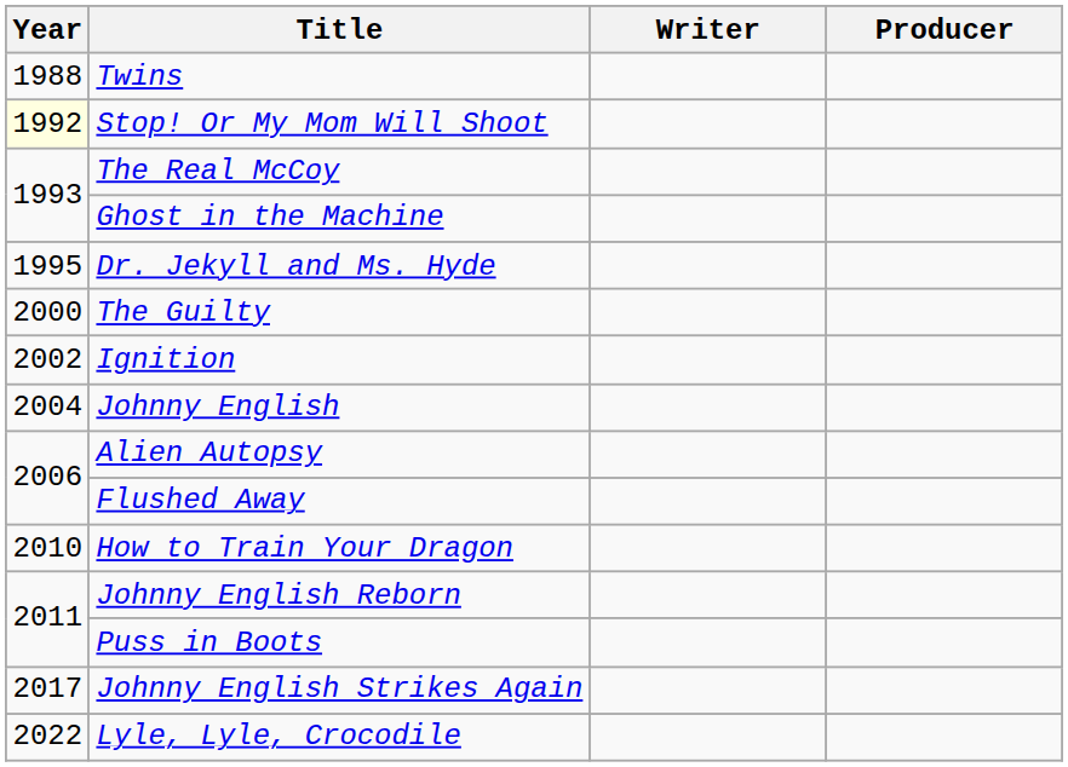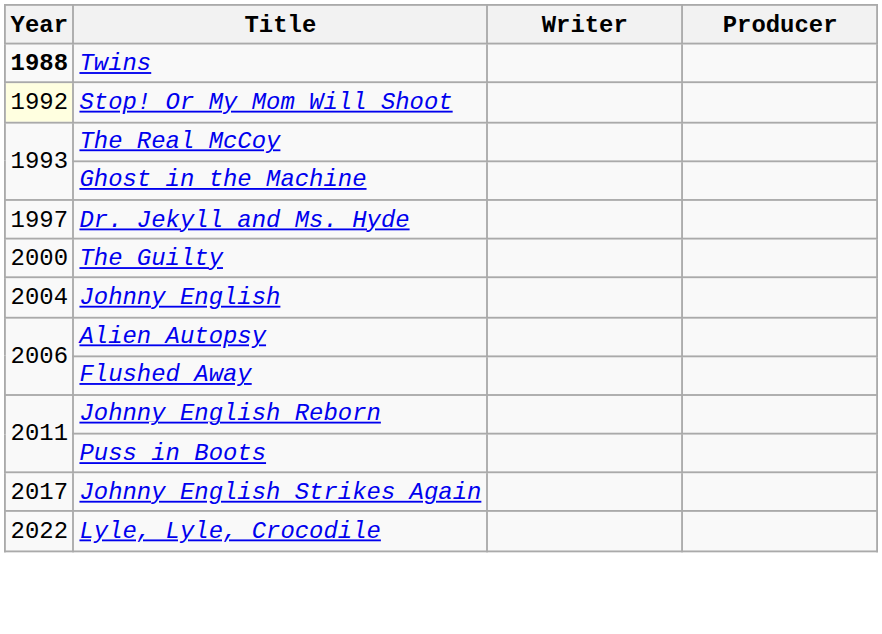Twins | Year: normal -> bold
Dr. Jekyll and Ms. Hyde | Year: 1995 -> 1997
- row: 2002 | Ignition
- row: 2010 | How to Train Your Dragon
